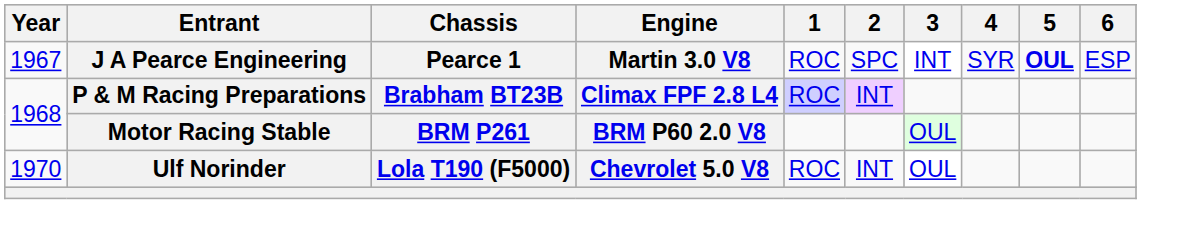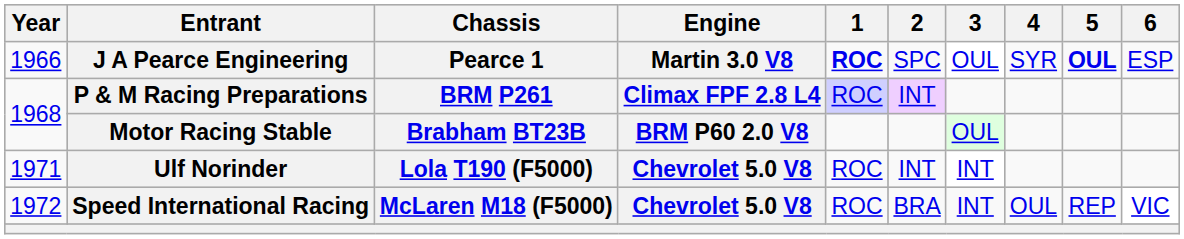J A Pearce Engineering | Year: 1967 -> 1966
J A Pearce Engineering | 1: normal -> bold
J A Pearce Engineering | 3: INT -> OUL
P & M Racing Preparations | Chassis: Brabham BT23B -> BRM P261
Motor Racing Stable | Chassis: BRM P261 -> Brabham BT23B
Ulf Norinder | Year: 1970 -> 1971
Ulf Norinder | 3: OUL -> INT
+ row: 1972 | Speed International Racing | McLaren M18 (F5000) | Chevrolet 5.0 V8 | ROC | BRA | INT | OUL | REP | VIC
